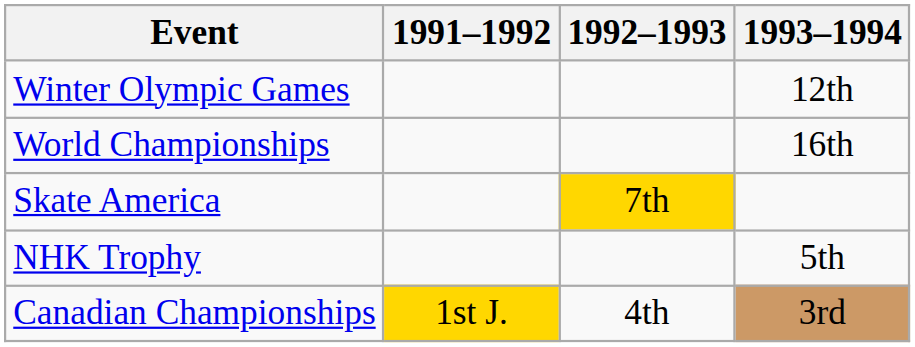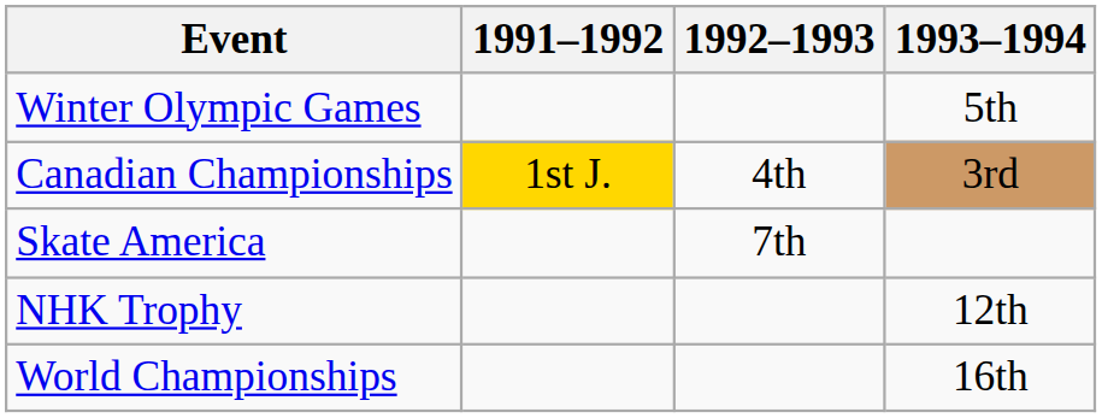Winter Olympic Games | 1993–1994: 12th -> 5th
rows swapped: World Championships <-> Canadian Championships
Skate America | 1992–1993: gold background -> no background
NHK Trophy | 1993–1994: 5th -> 12th
